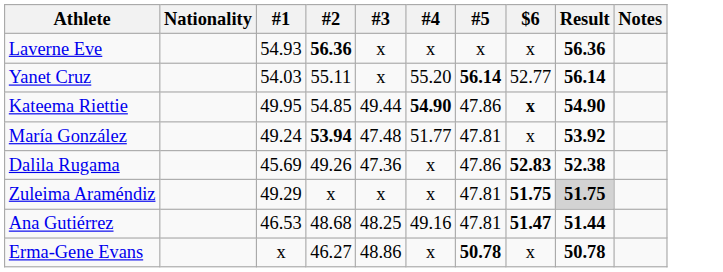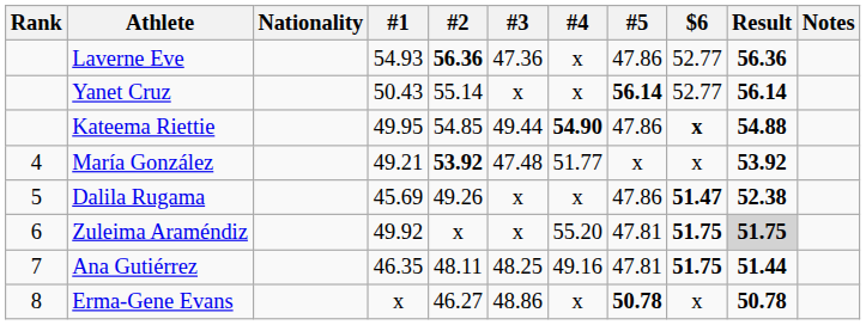+ column: Rank | 4 | 5 | 6 | 7 | 8
Laverne Eve | #3: x -> 47.36
Laverne Eve | #5: x -> 47.86
Laverne Eve | $6: x -> 52.77
Yanet Cruz | #1: 54.03 -> 50.43
Yanet Cruz | #2: 55.11 -> 55.14
Yanet Cruz | #4: 55.20 -> x
Kateema Riettie | Result: 54.90 -> 54.88
María González | #1: 49.24 -> 49.21
María González | #2: 53.94 -> 53.92
María González | #5: 47.81 -> x
Dalila Rugama | #3: 47.36 -> x
Dalila Rugama | $6: 52.83 -> 51.47
Zuleima Araméndiz | #1: 49.29 -> 49.92
Zuleima Araméndiz | #4: x -> 55.20
Ana Gutiérrez | #1: 46.53 -> 46.35
Ana Gutiérrez | #2: 48.68 -> 48.11
Ana Gutiérrez | $6: 51.47 -> 51.75
